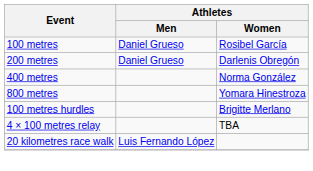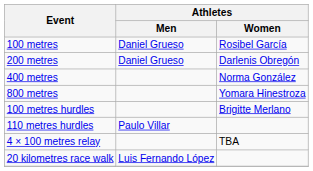+ row: 110 metres hurdles | Paulo Villar
